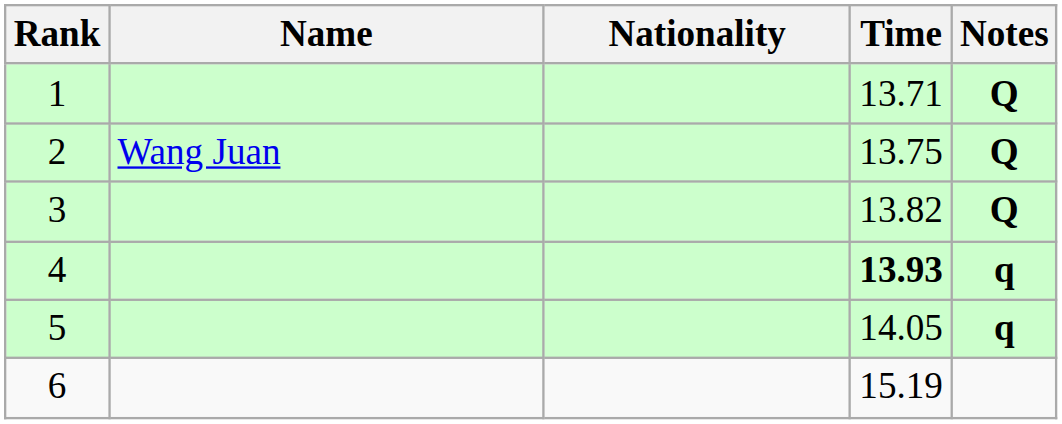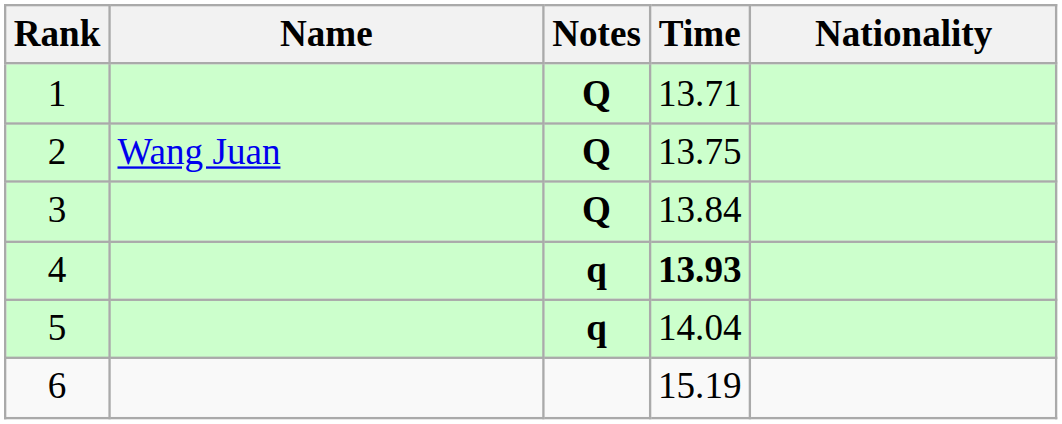columns swapped: Nationality <-> Notes
3 | Time: 13.82 -> 13.84
5 | Time: 14.05 -> 14.04
